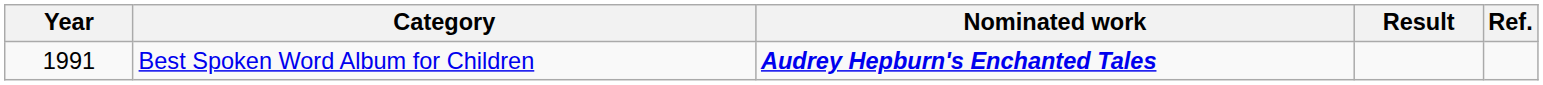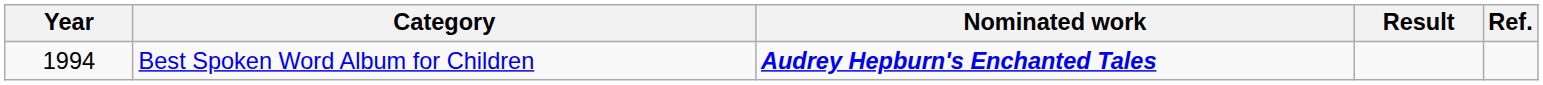Best Spoken Word Album for Children | Year: 1991 -> 1994
